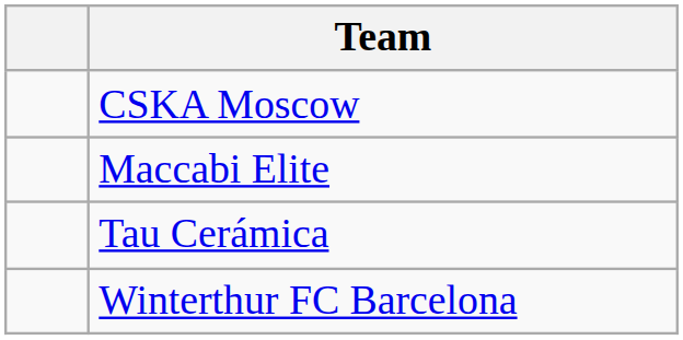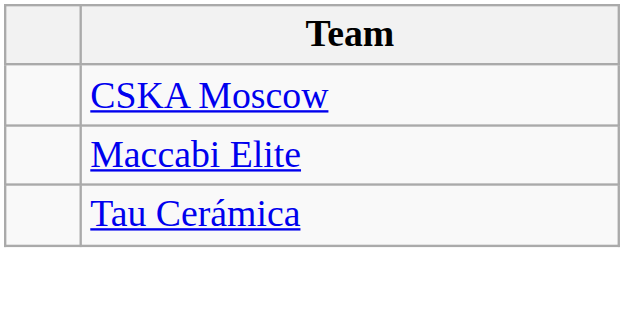- row: Winterthur FC Barcelona
